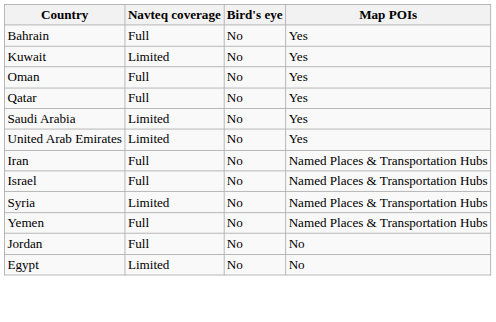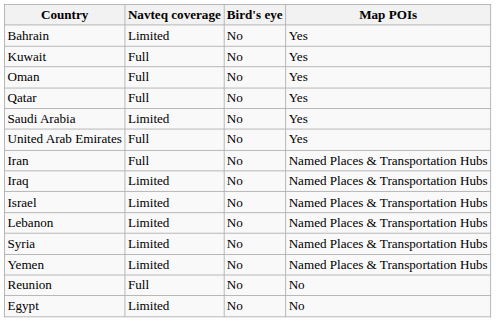Bahrain | Navteq coverage: Full -> Limited
Kuwait | Navteq coverage: Limited -> Full
United Arab Emirates | Navteq coverage: Limited -> Full
+ row: Iraq | Limited | No | Named Places & Transportation Hubs
Israel | Navteq coverage: Full -> Limited
+ row: Lebanon | Limited | No | Named Places & Transportation Hubs
Yemen | Navteq coverage: Full -> Limited
- row: Jordan | Full | No | No
+ row: Reunion | Full | No | No
